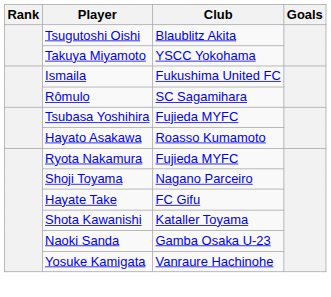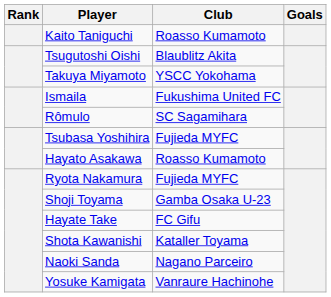+ row: Kaito Taniguchi | Roasso Kumamoto
Shoji Toyama | Club: Nagano Parceiro -> Gamba Osaka U-23
Naoki Sanda | Club: Gamba Osaka U-23 -> Nagano Parceiro
